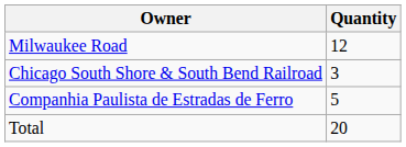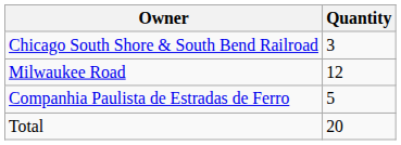rows swapped: Milwaukee Road <-> Chicago South Shore & South Bend Railroad
